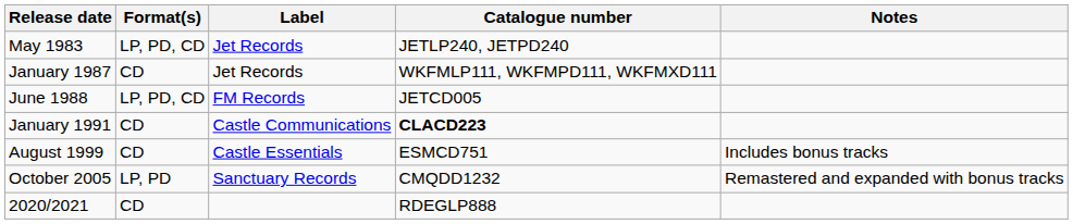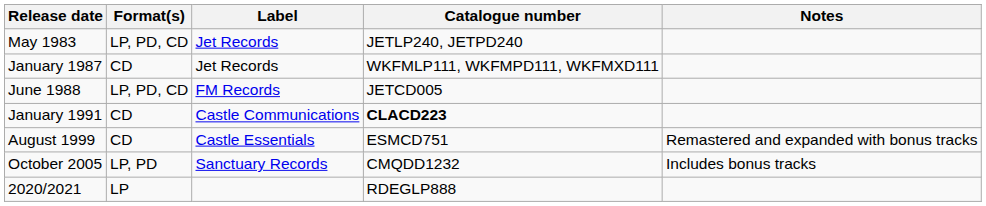August 1999 | Notes: Includes bonus tracks -> Remastered and expanded with bonus tracks
October 2005 | Notes: Remastered and expanded with bonus tracks -> Includes bonus tracks
2020/2021 | Format(s): CD -> LP
